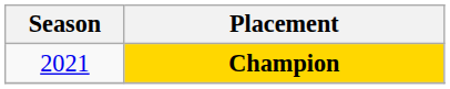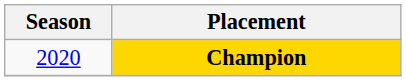Champion | Season: 2021 -> 2020
